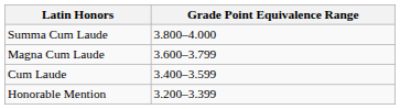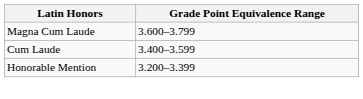- row: Summa Cum Laude | 3.800–4.000
